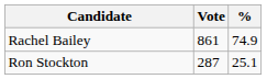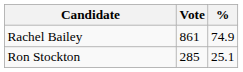Ron Stockton | Vote: 287 -> 285
